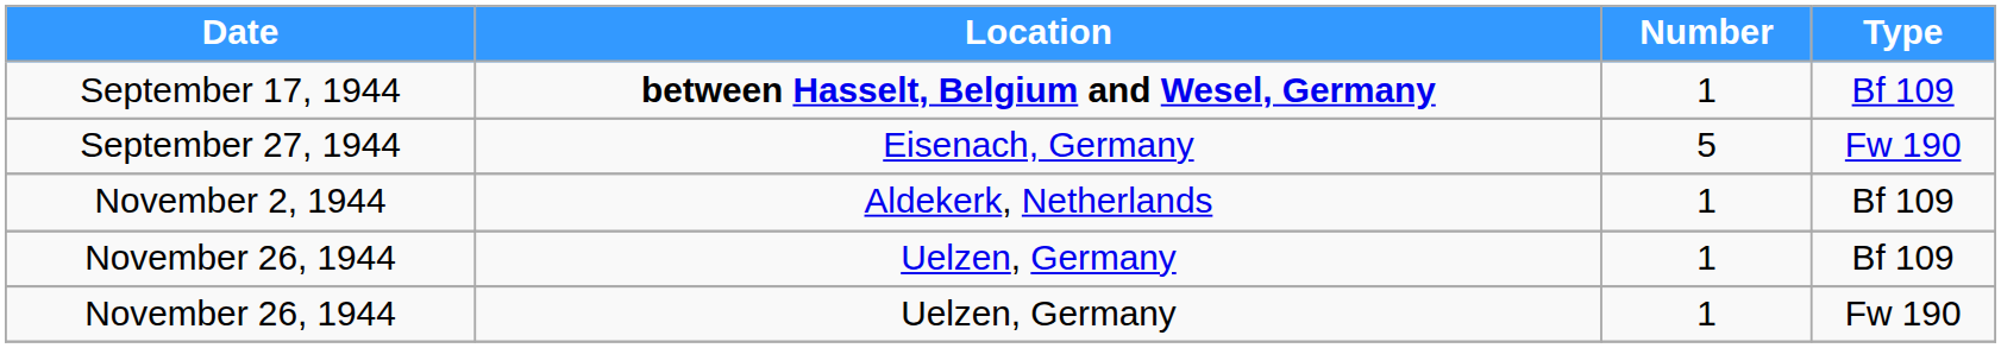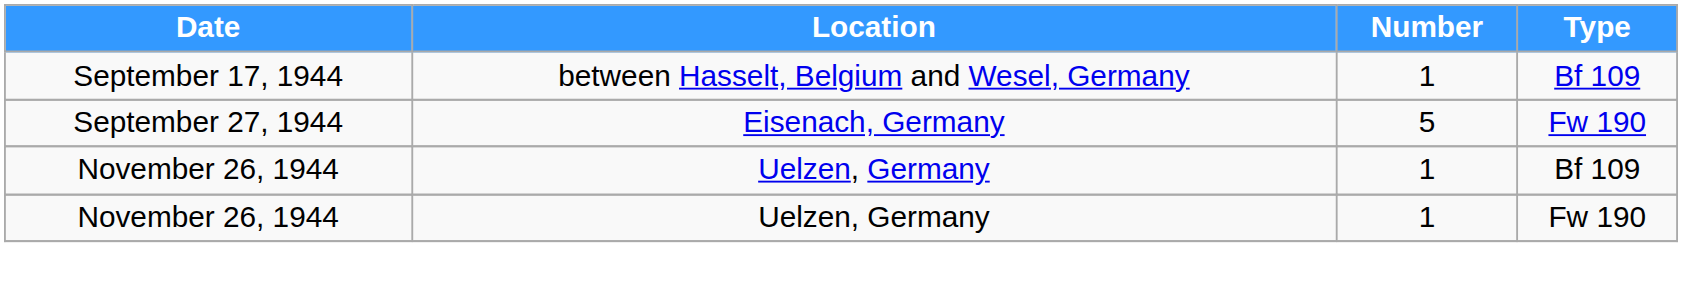September 17, 1944 | Location: bold -> normal
- row: November 2, 1944 | Aldekerk, Netherlands | 1 | Bf 109
